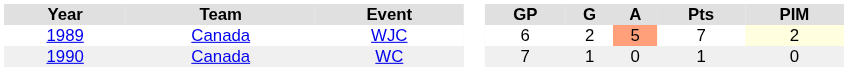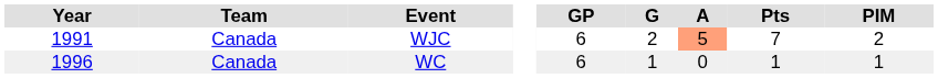WJC | Year: 1989 -> 1991
WJC | PIM: lightyellow background -> no background
WC | Year: 1990 -> 1996
WC | GP: 7 -> 6
WC | PIM: 0 -> 1
